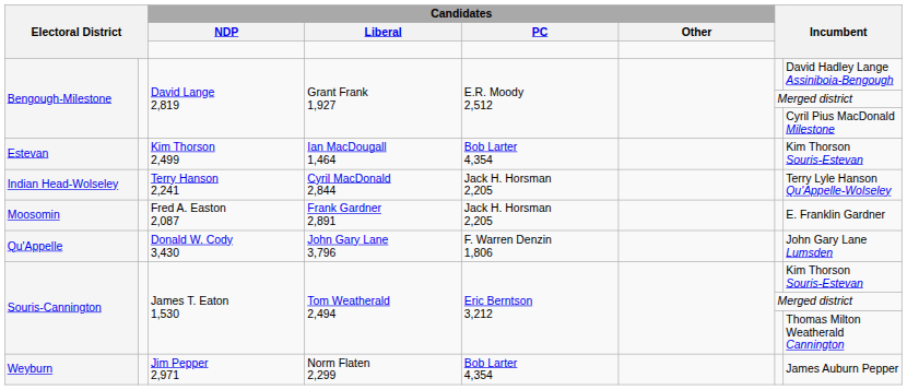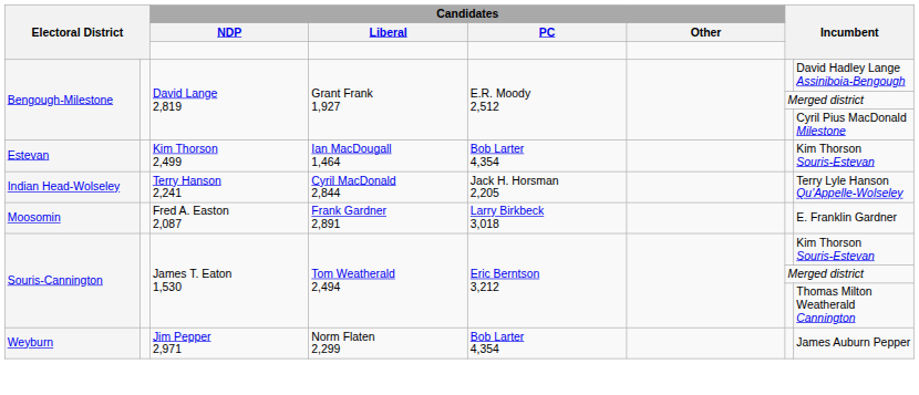Moosomin | Candidates / PC: Jack H. Horsman 2,205 -> Larry Birkbeck 3,018
- row: Qu'Appelle | Donald W. Cody 3,430 | John Gary Lane 3,796 | F. Warren Denzin 1,806 | John Gary Lane Lumsden
